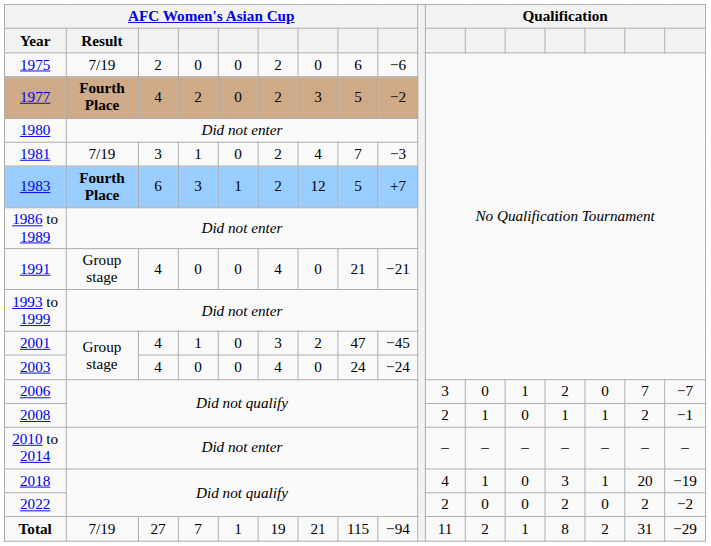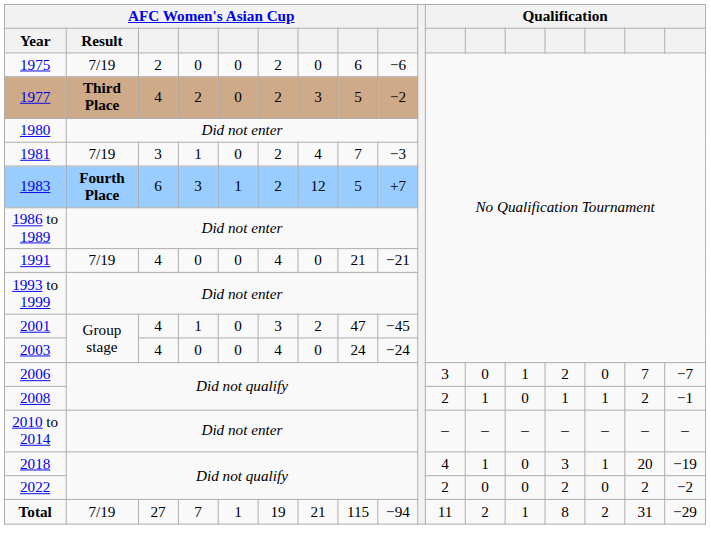1977 | AFC Women's Asian Cup / Result: Fourth Place -> Third Place
1991 | AFC Women's Asian Cup / Result: Group stage -> 7/19
